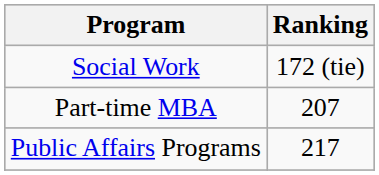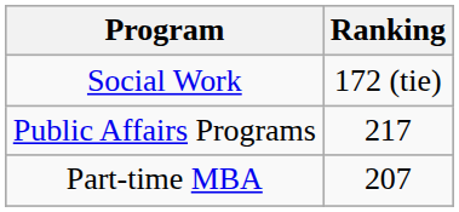rows swapped: Part-time MBA <-> Public Affairs Programs
